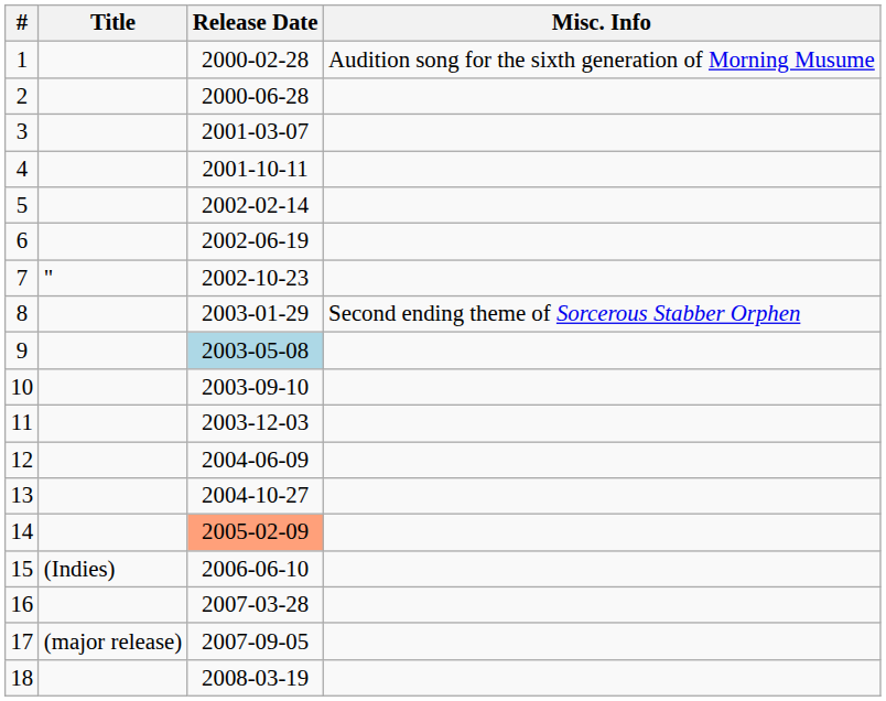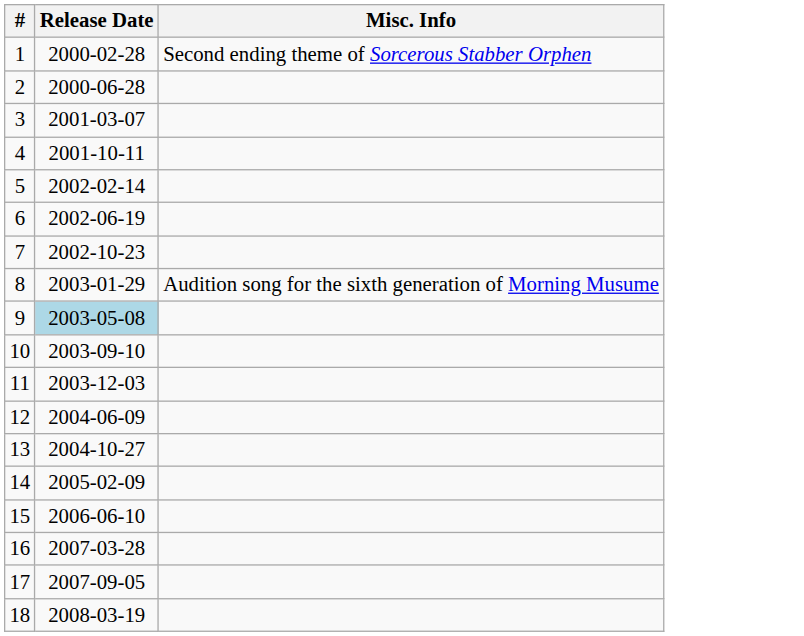- column: Title | " | (Indies) | (major release)
1 | Misc. Info: Audition song for the sixth generation of Morning Musume -> Second ending theme of Sorcerous Stabber Orphen
8 | Misc. Info: Second ending theme of Sorcerous Stabber Orphen -> Audition song for the sixth generation of Morning Musume
14 | Release Date: lightsalmon background -> no background
